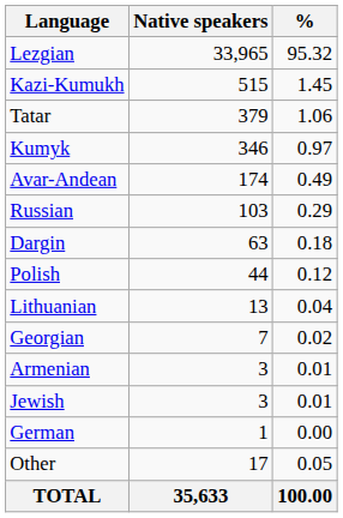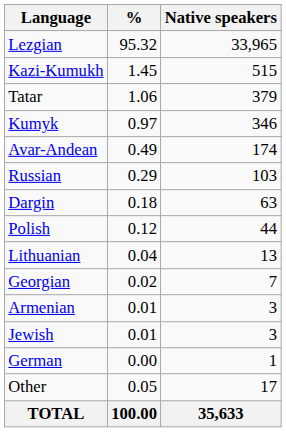columns swapped: Native speakers <-> %
